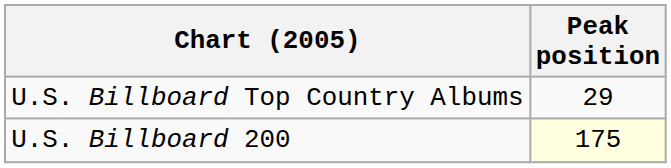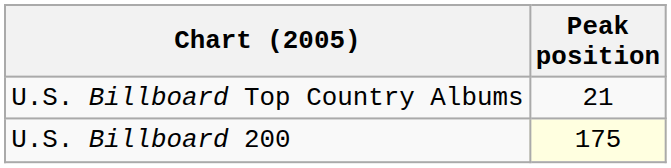U.S. Billboard Top Country Albums | Peak position: 29 -> 21
